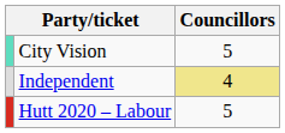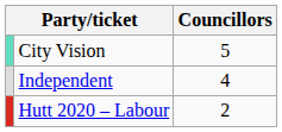Independent | Councillors: khaki background -> no background
Hutt 2020 – Labour | Councillors: 5 -> 2
